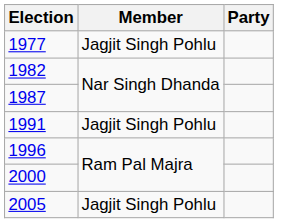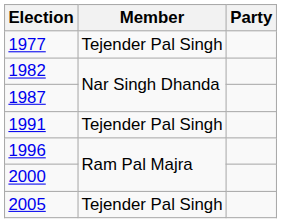1977 | Member: Jagjit Singh Pohlu -> Tejender Pal Singh
1991 | Member: Jagjit Singh Pohlu -> Tejender Pal Singh
2005 | Member: Jagjit Singh Pohlu -> Tejender Pal Singh
